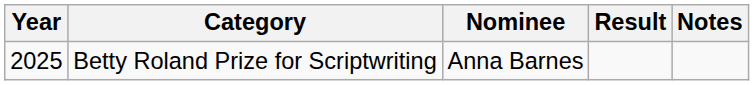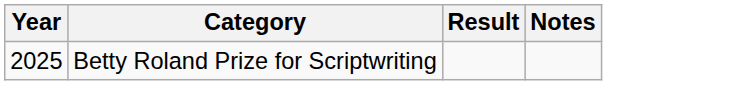- column: Nominee | Anna Barnes
